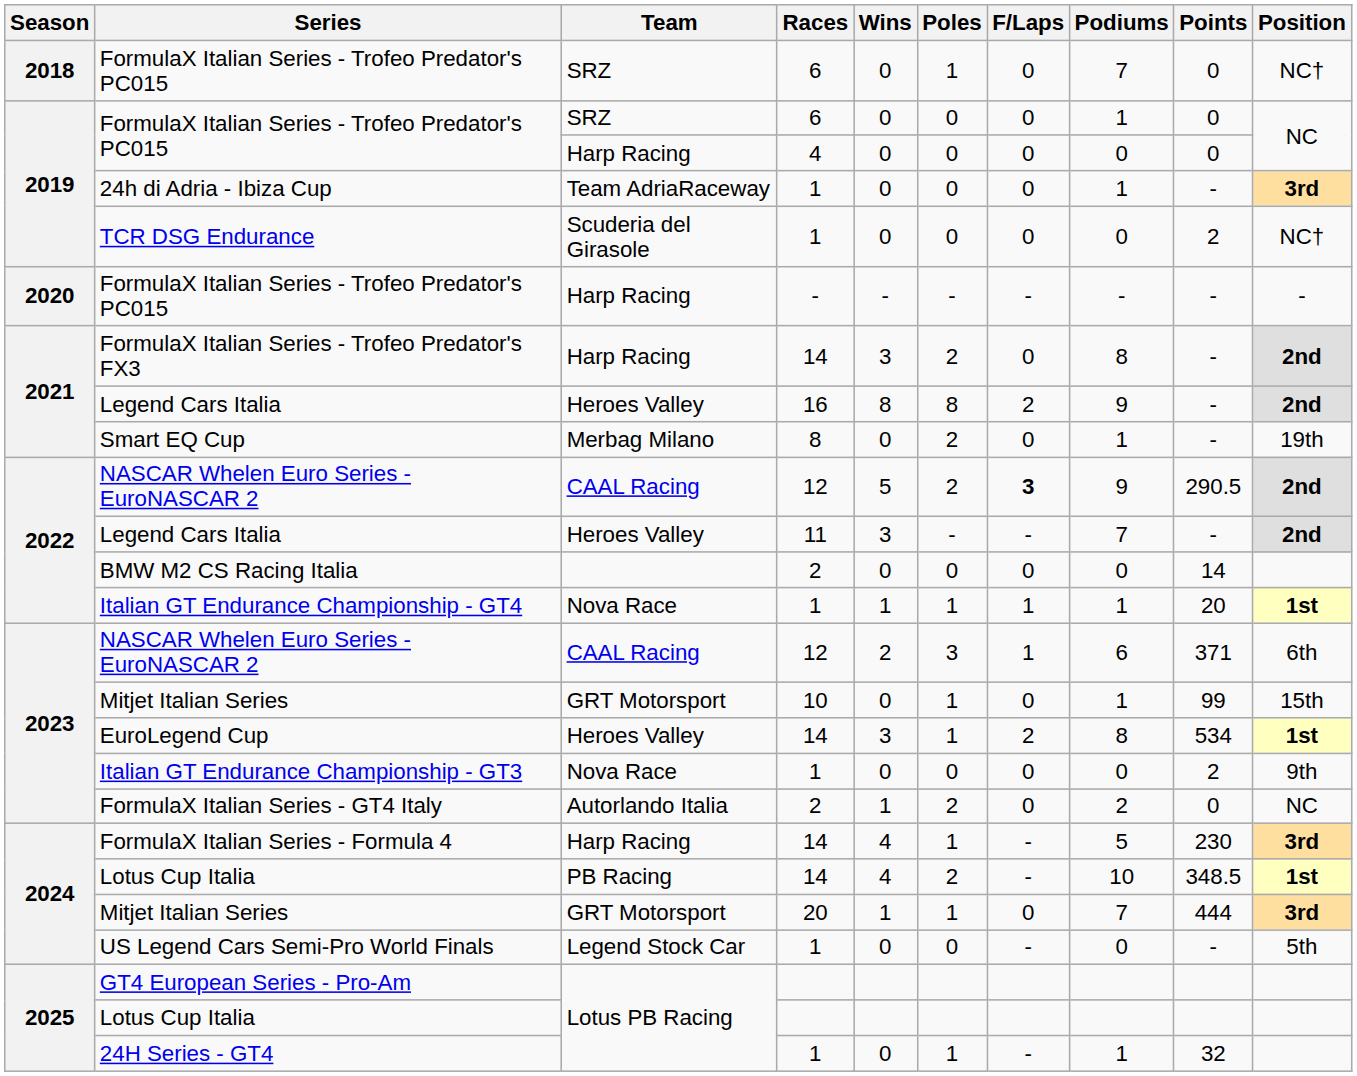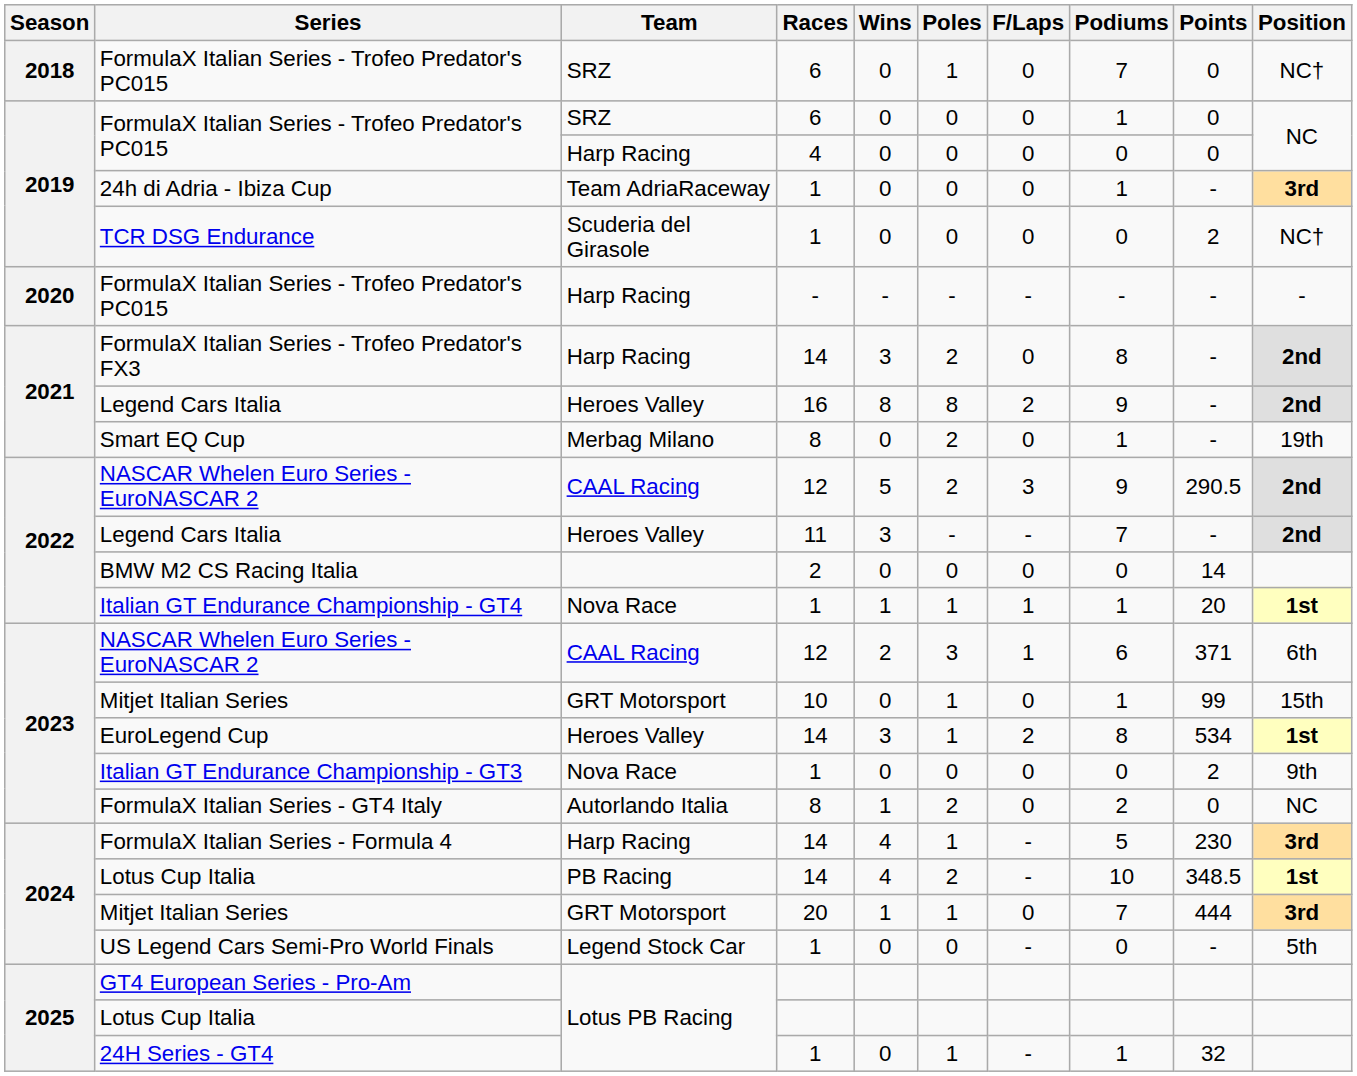2022 / NASCAR Whelen Euro Series - EuroNASCAR 2 | F/Laps: bold -> normal
FormulaX Italian Series - GT4 Italy | Races: 2 -> 8
